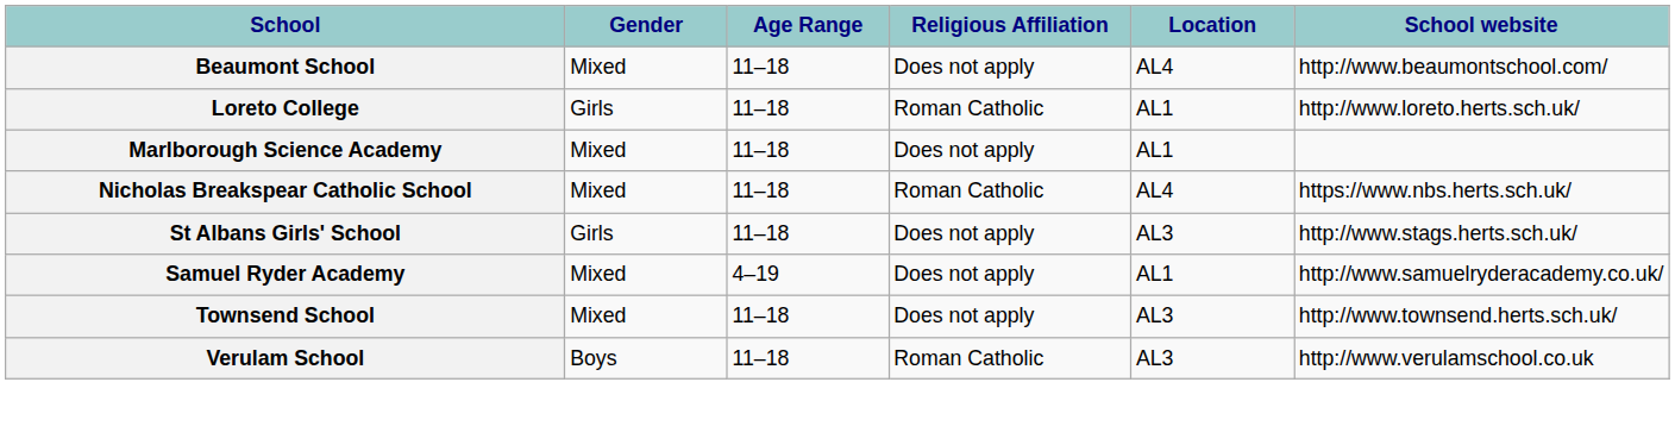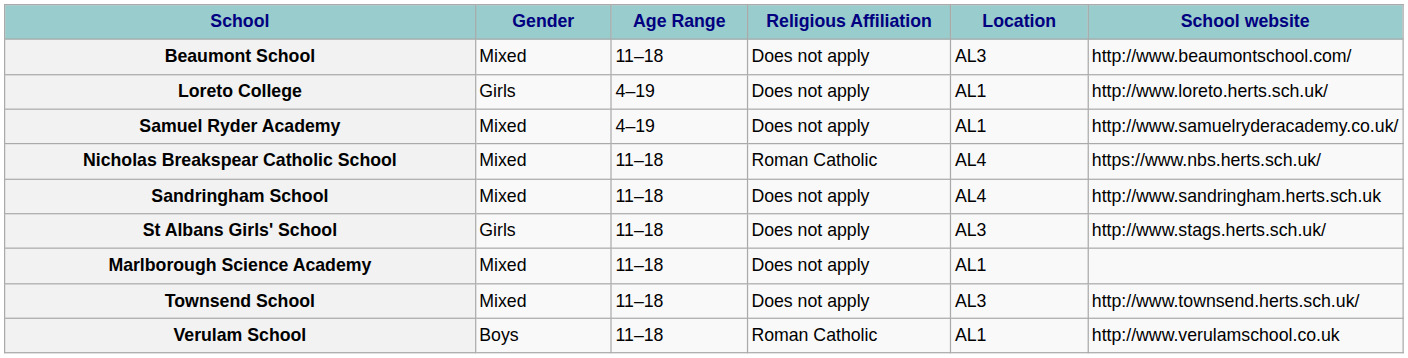Beaumont School | Location: AL4 -> AL3
Loreto College | Age Range: 11–18 -> 4–19
Loreto College | Religious Affiliation: Roman Catholic -> Does not apply
rows swapped: Marlborough Science Academy <-> Samuel Ryder Academy
+ row: Sandringham School | Mixed | 11–18 | Does not apply | AL4 | http://www.sandringham.herts.sch.uk
Verulam School | Location: AL3 -> AL1
